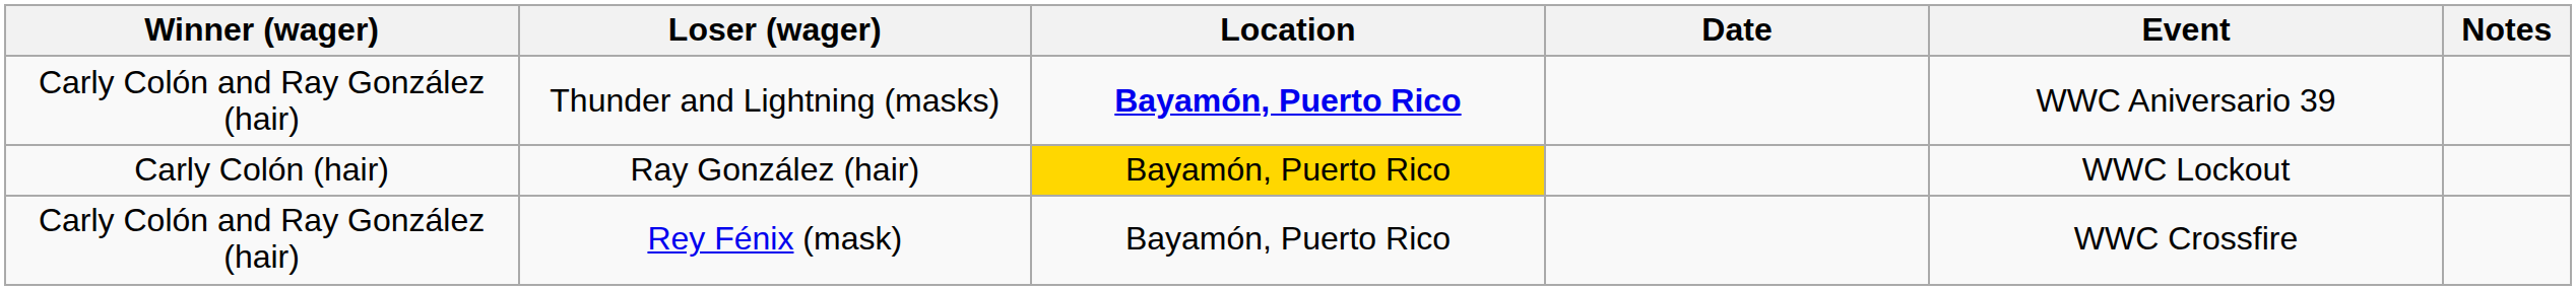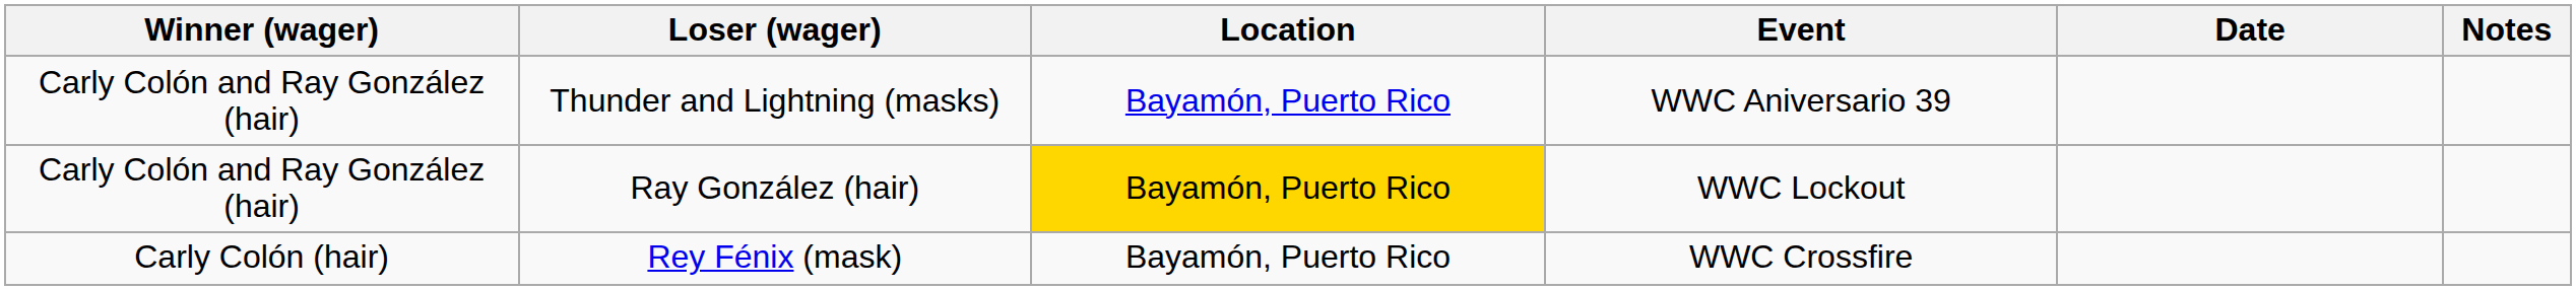columns swapped: Event <-> Date
Thunder and Lightning (masks) | Location: bold -> normal
Ray González (hair) | Winner (wager): Carly Colón (hair) -> Carly Colón and Ray González (hair)
Rey Fénix (mask) | Winner (wager): Carly Colón and Ray González (hair) -> Carly Colón (hair)
